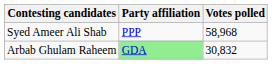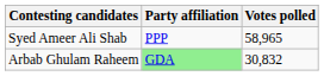Syed Ameer Ali Shab | Votes polled: 58,968 -> 58,965
